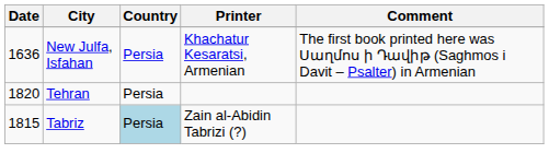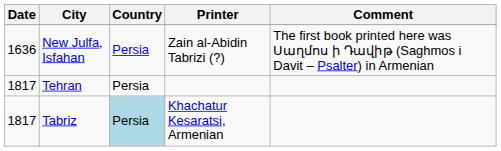New Julfa, Isfahan | Printer: Khachatur Kesaratsi, Armenian -> Zain al-Abidin Tabrizi (?)
Tehran | Date: 1820 -> 1817
Tabriz | Date: 1815 -> 1817
Tabriz | Printer: Zain al-Abidin Tabrizi (?) -> Khachatur Kesaratsi, Armenian
